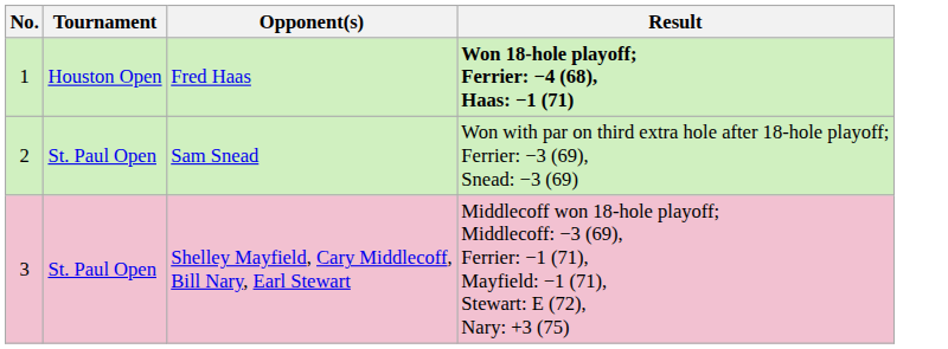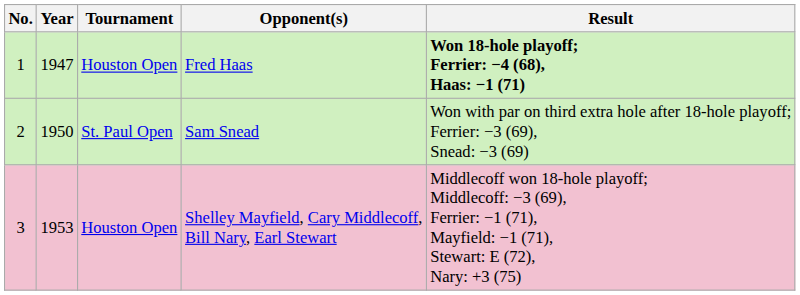+ column: Year | 1947 | 1950 | 1953
Shelley Mayfield, Cary Middlecoff, Bill Nary, Earl Stewart | Tournament: St. Paul Open -> Houston Open
